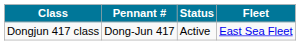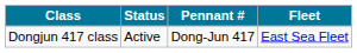columns swapped: Pennant # <-> Status
